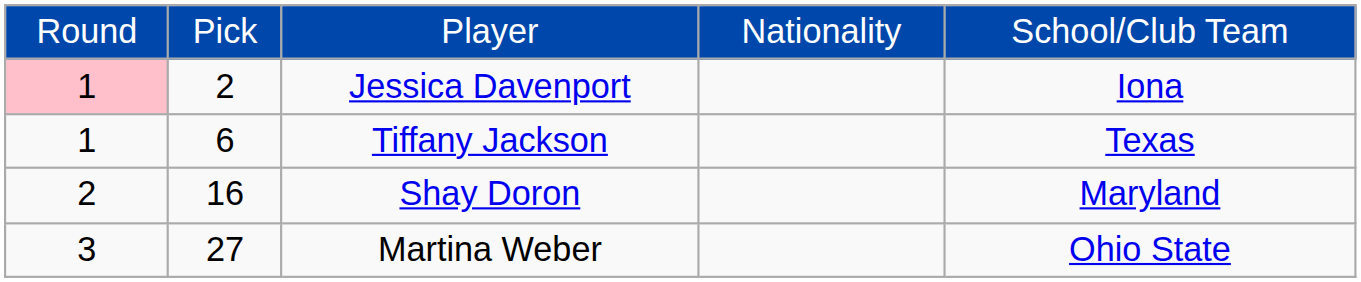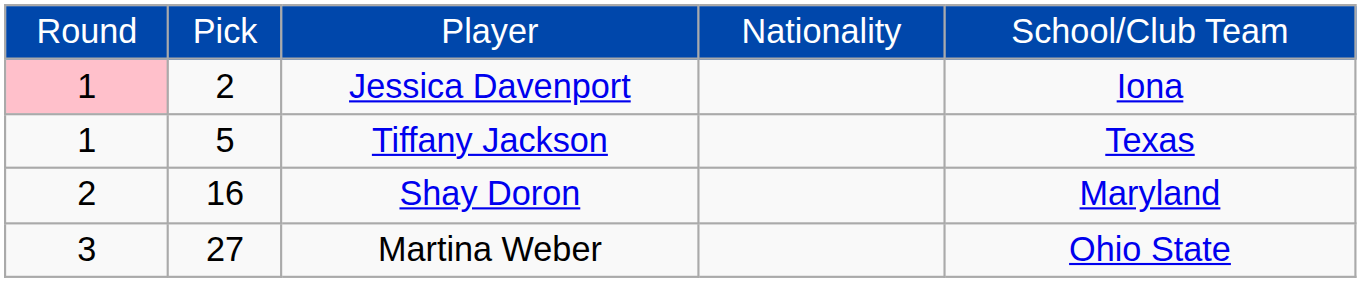Tiffany Jackson | column 2: 6 -> 5
